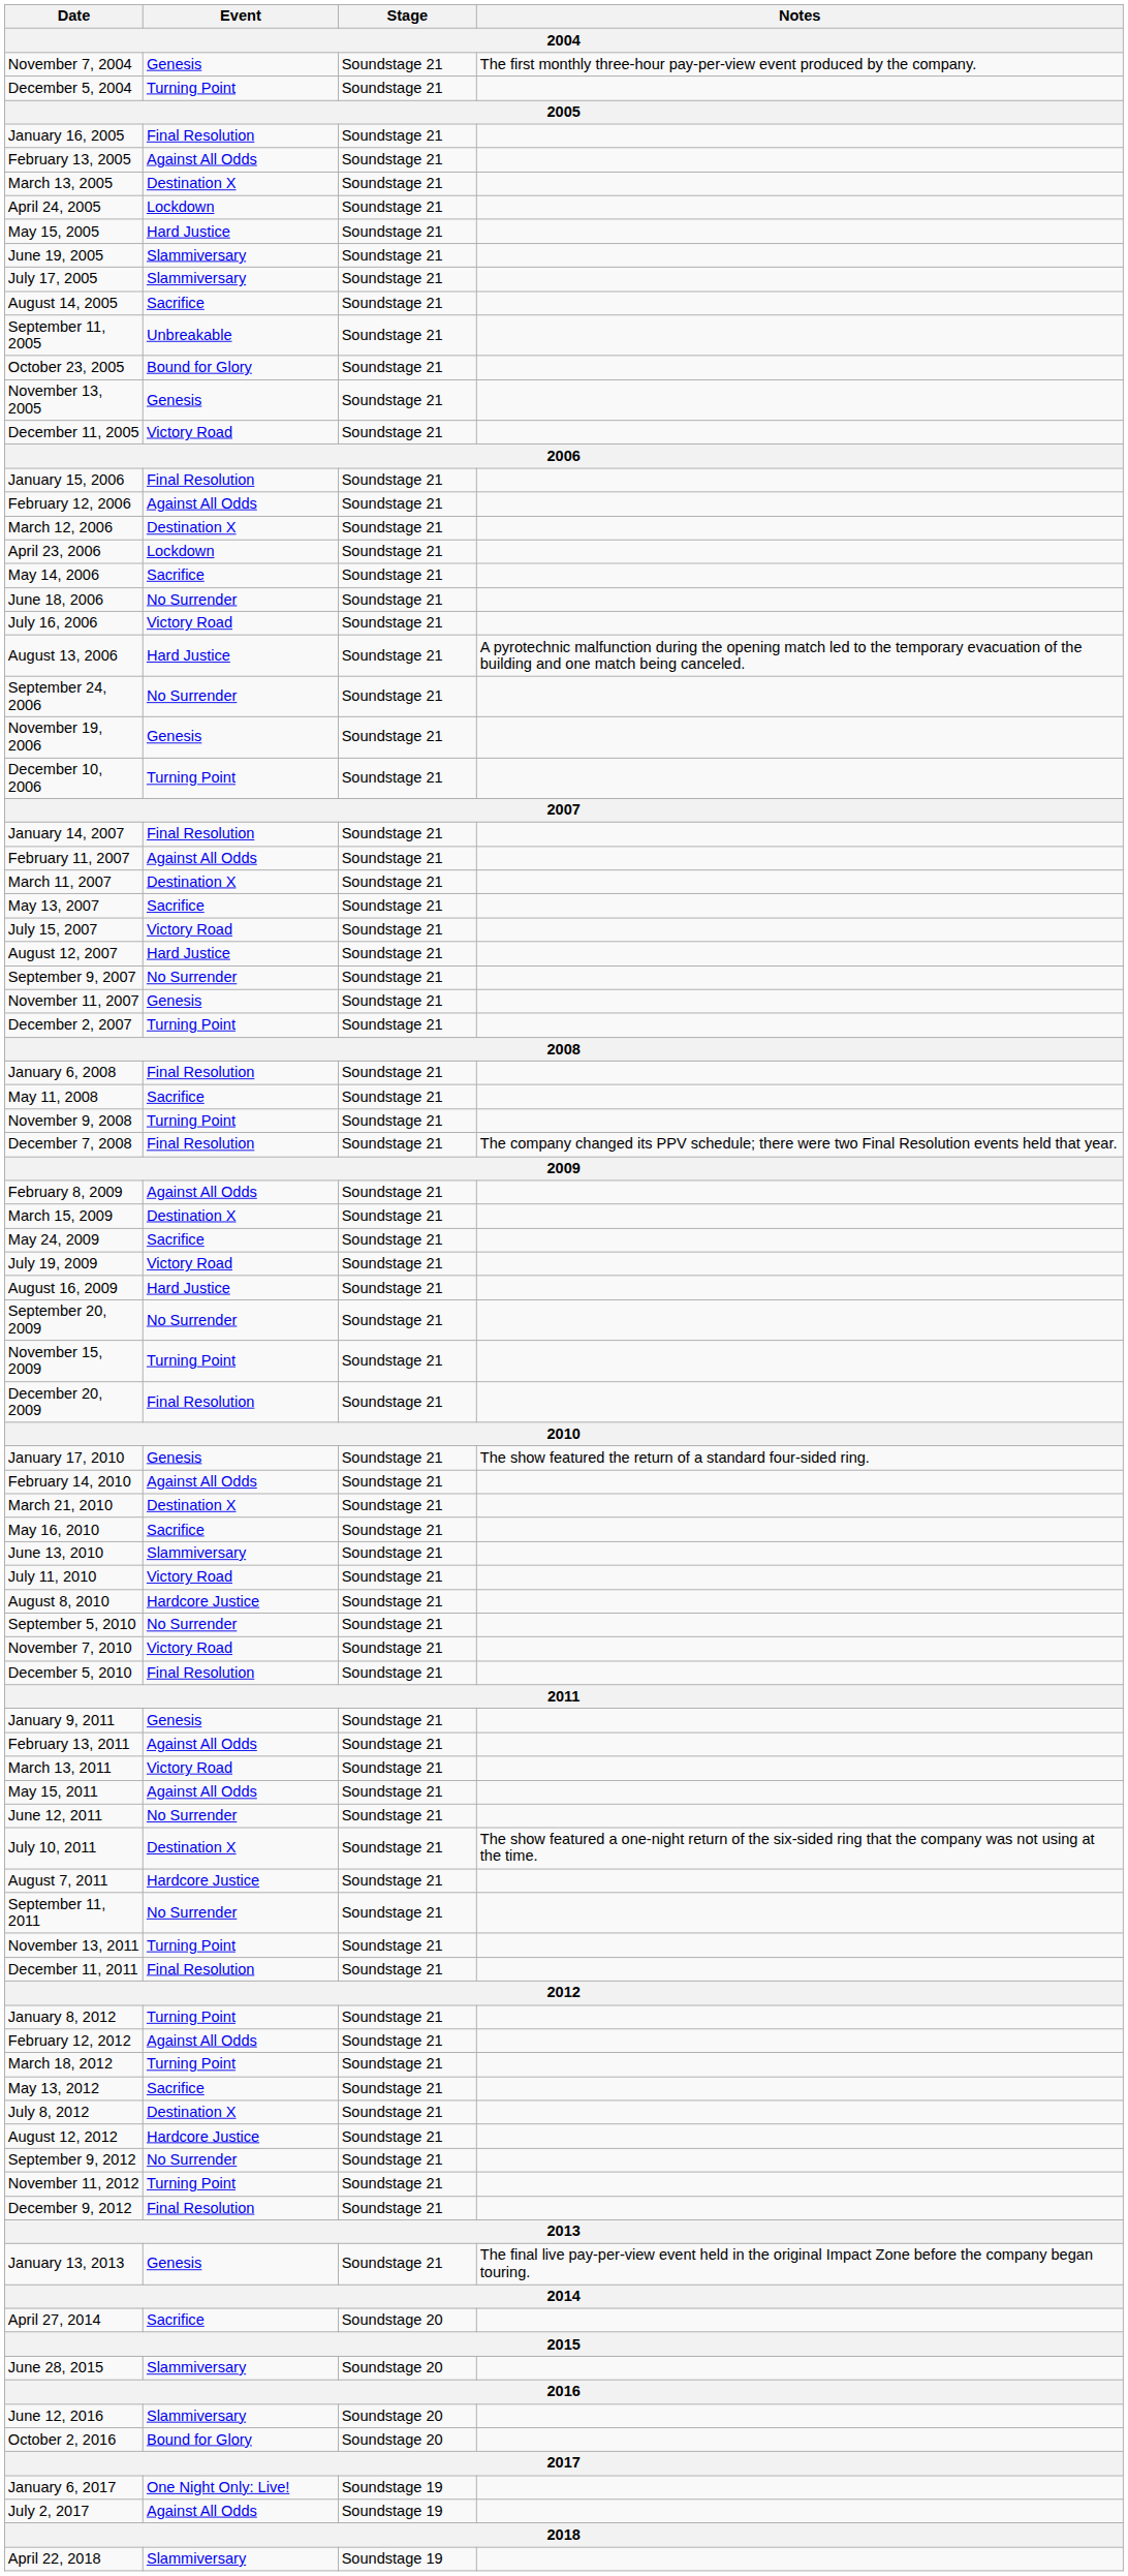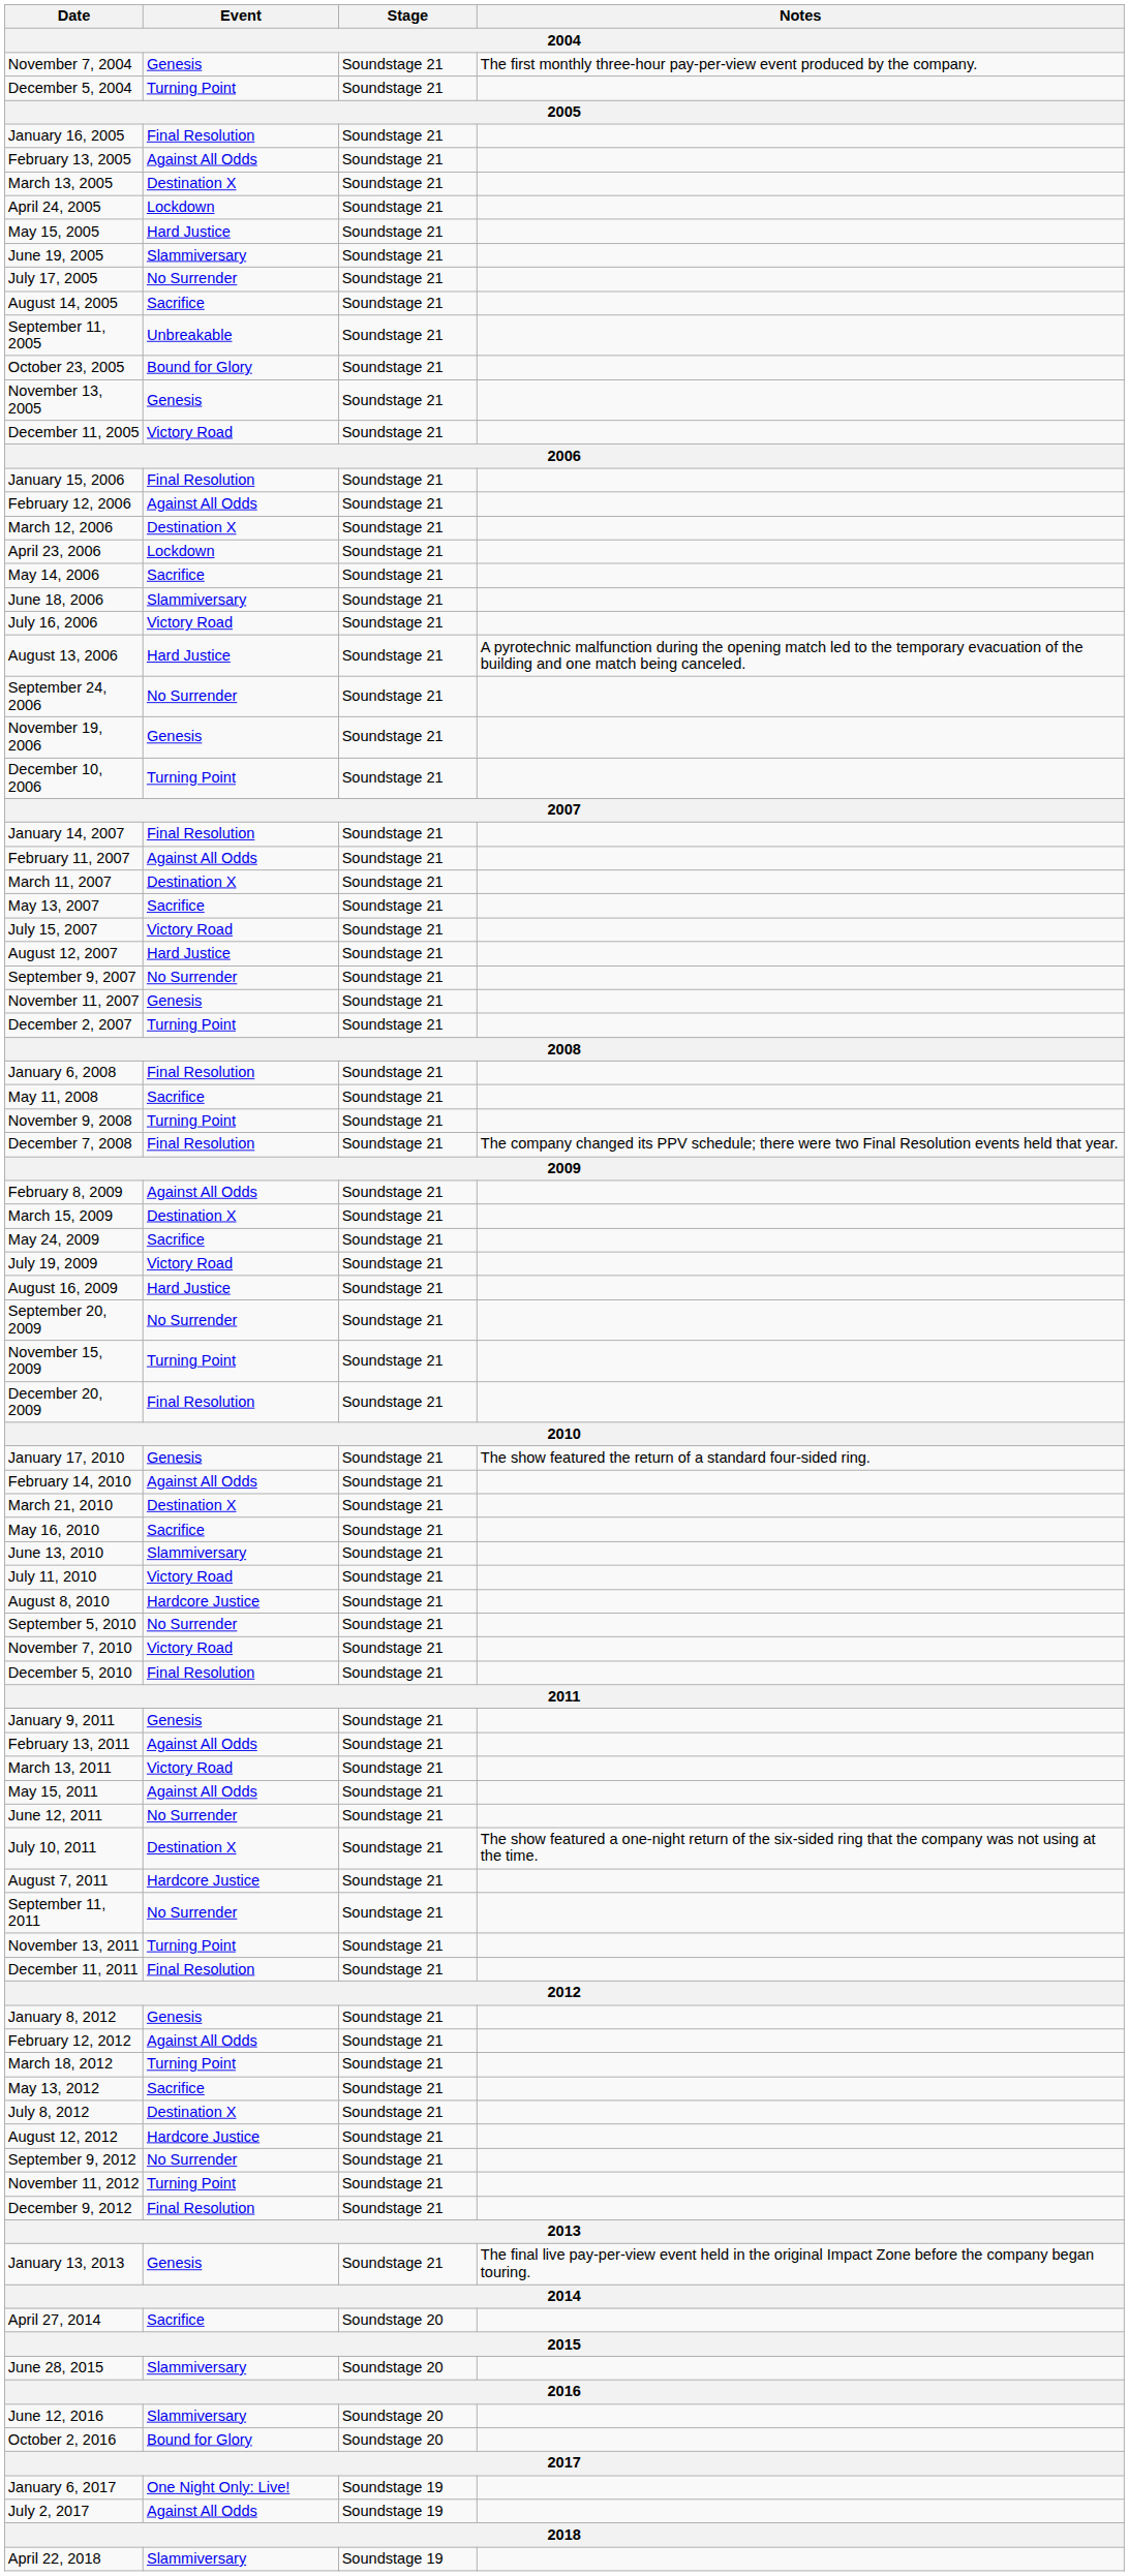July 17, 2005 | Event: Slammiversary -> No Surrender
June 18, 2006 | Event: No Surrender -> Slammiversary
January 8, 2012 | Event: Turning Point -> Genesis
